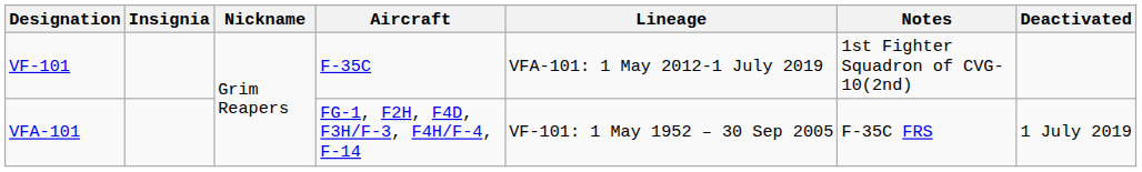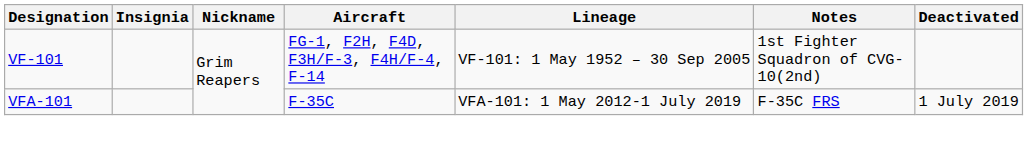VF-101 | Aircraft: F-35C -> FG-1, F2H, F4D, F3H/F-3, F4H/F-4, F-14
VF-101 | Lineage: VFA-101: 1 May 2012-1 July 2019 -> VF-101: 1 May 1952 – 30 Sep 2005
VFA-101 | Aircraft: FG-1, F2H, F4D, F3H/F-3, F4H/F-4, F-14 -> F-35C
VFA-101 | Lineage: VF-101: 1 May 1952 – 30 Sep 2005 -> VFA-101: 1 May 2012-1 July 2019
